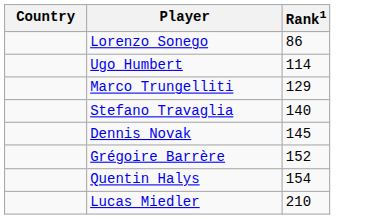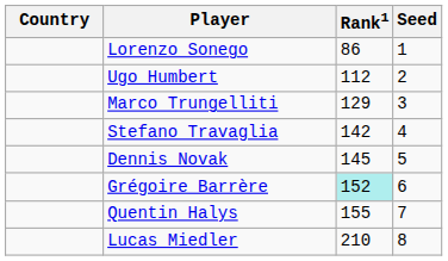+ column: Seed | 1 | 2 | 3 | 4 | 5 | 6 | 7 | 8
Ugo Humbert | Rank1: 114 -> 112
Stefano Travaglia | Rank1: 140 -> 142
Grégoire Barrère | Rank1: no background -> paleturquoise background
Quentin Halys | Rank1: 154 -> 155
